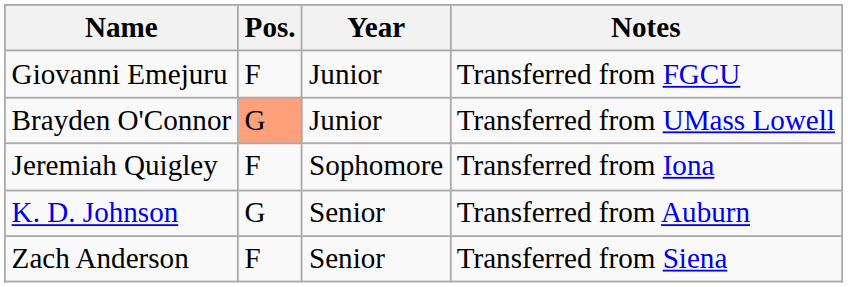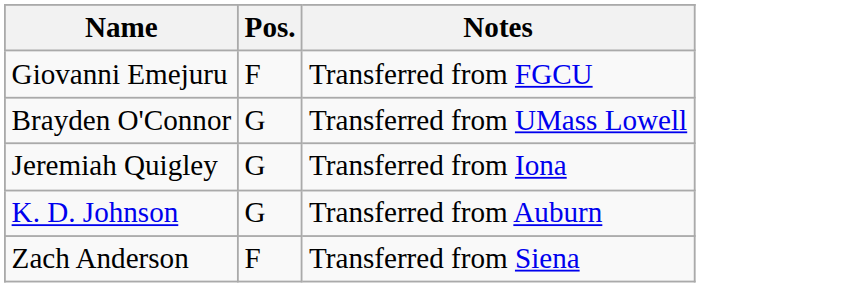- column: Year | Junior | Junior | Sophomore | Senior | Senior
Brayden O'Connor | Pos.: lightsalmon background -> no background
Jeremiah Quigley | Pos.: F -> G
